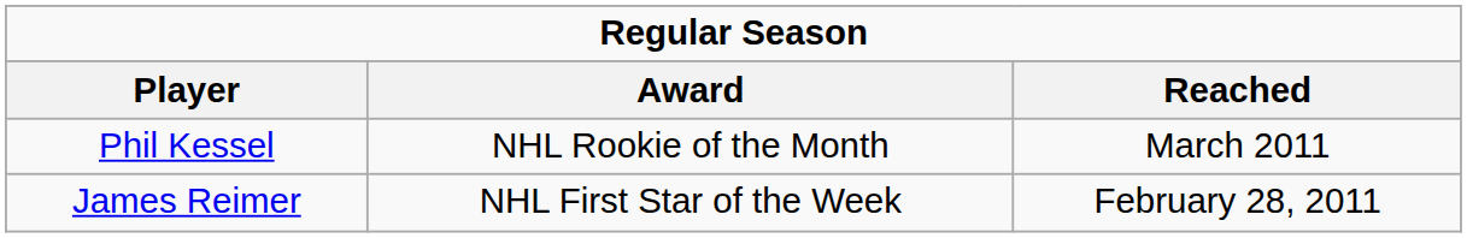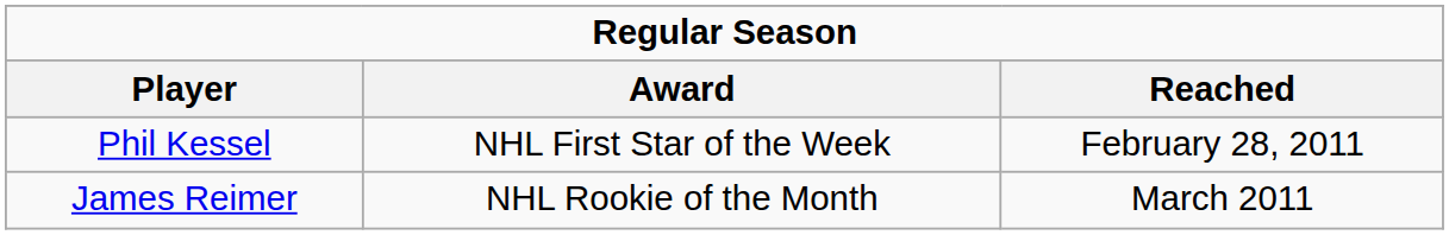Phil Kessel | Award: NHL Rookie of the Month -> NHL First Star of the Week
Phil Kessel | Reached: March 2011 -> February 28, 2011
James Reimer | Award: NHL First Star of the Week -> NHL Rookie of the Month
James Reimer | Reached: February 28, 2011 -> March 2011
